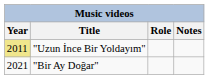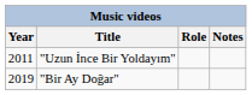"Uzun İnce Bir Yoldayım" | Year: khaki background -> no background
"Bir Ay Doğar" | Year: 2021 -> 2019
